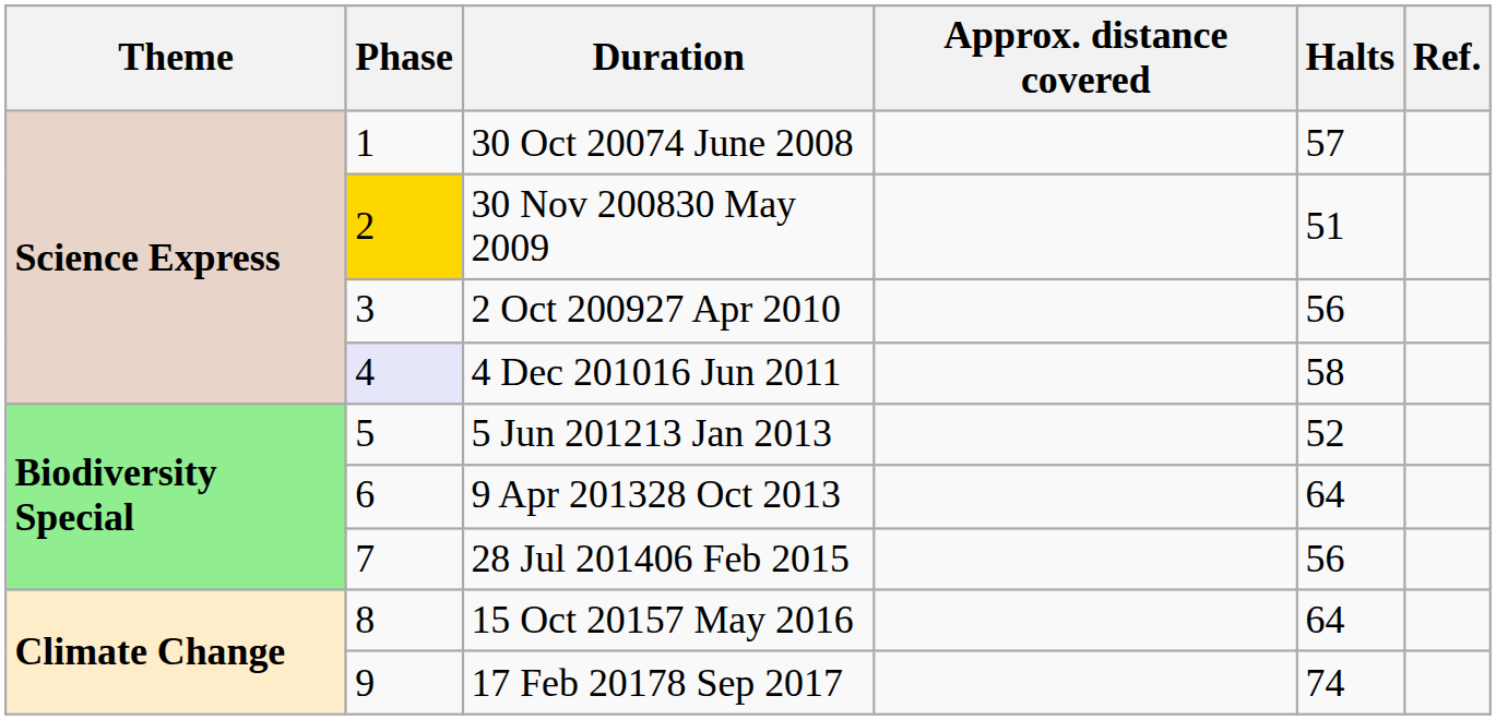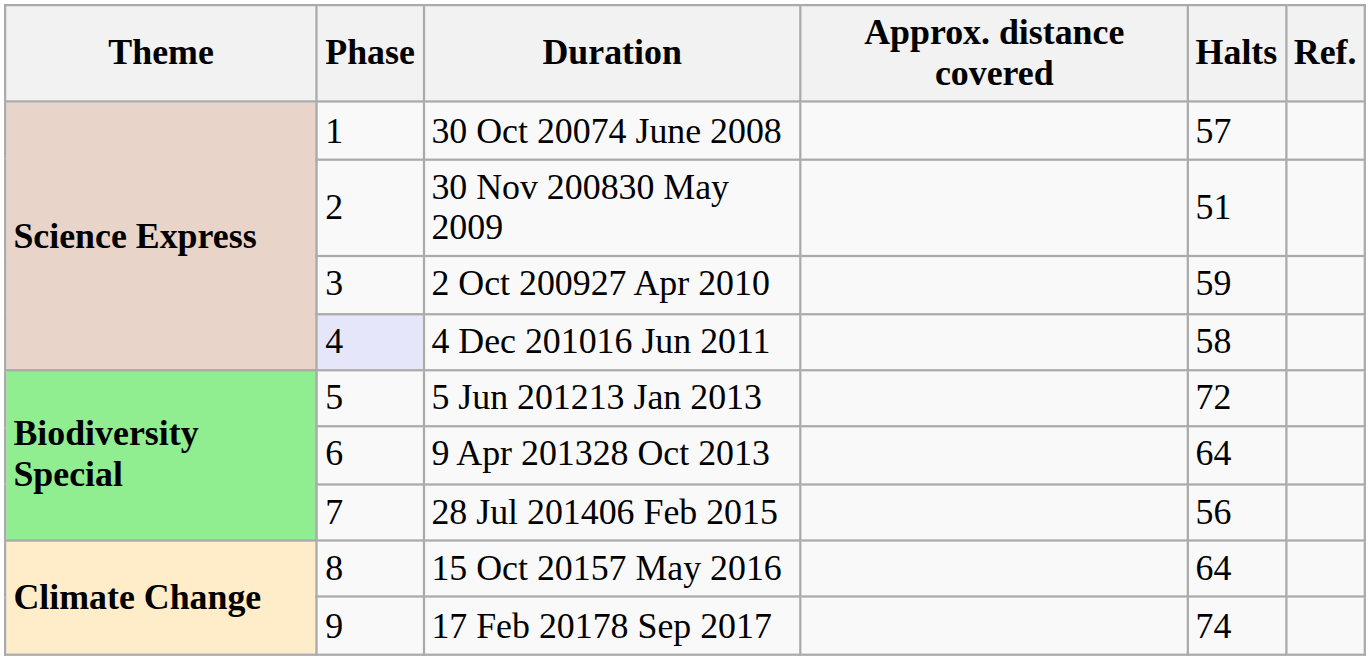30 Nov 200830 May 2009 | Phase: gold background -> no background
2 Oct 200927 Apr 2010 | Halts: 56 -> 59
5 Jun 201213 Jan 2013 | Halts: 52 -> 72
